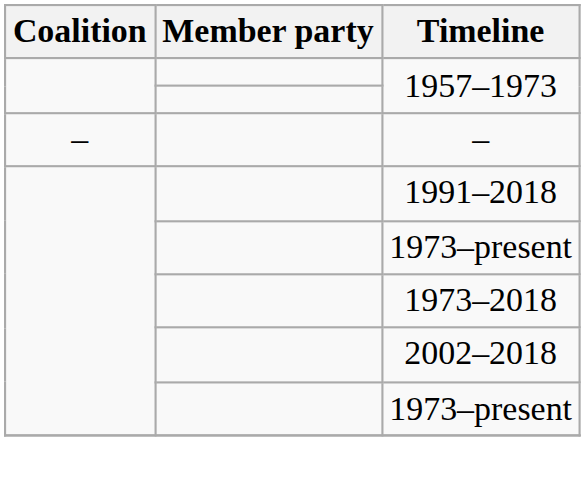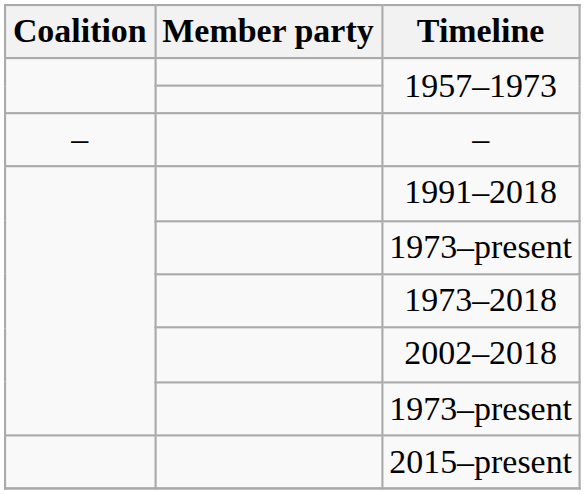+ row: 2015–present
